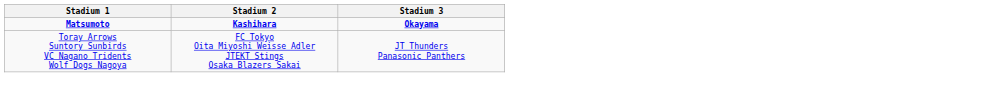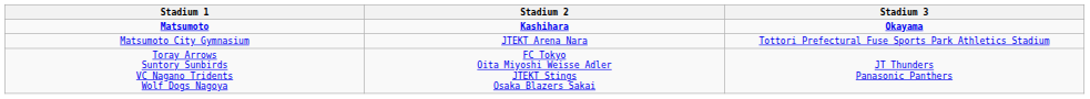+ row: Matsumoto City Gymnasium | JTEKT Arena Nara | Tottori Prefectural Fuse Sports Park Athletics Stadium
